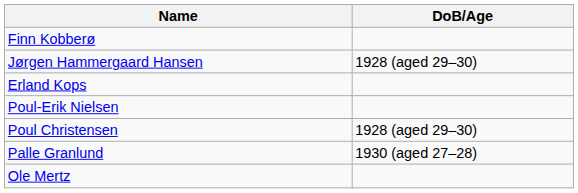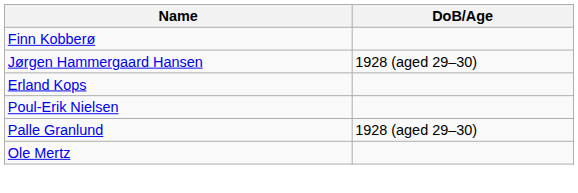- row: Poul Christensen | 1928 (aged 29–30)
Palle Granlund | DoB/Age: 1930 (aged 27–28) -> 1928 (aged 29–30)
